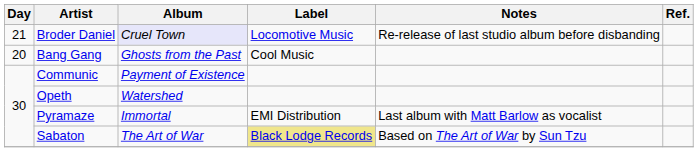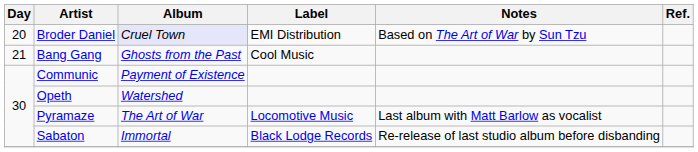Broder Daniel | Day: 21 -> 20
Broder Daniel | Label: Locomotive Music -> EMI Distribution
Broder Daniel | Notes: Re-release of last studio album before disbanding -> Based on The Art of War by Sun Tzu
Bang Gang | Day: 20 -> 21
Pyramaze | Album: Immortal -> The Art of War
Pyramaze | Label: EMI Distribution -> Locomotive Music
Sabaton | Album: The Art of War -> Immortal
Sabaton | Label: khaki background -> no background
Sabaton | Notes: Based on The Art of War by Sun Tzu -> Re-release of last studio album before disbanding
